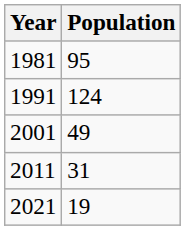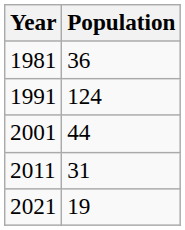1981 | Population: 95 -> 36
2001 | Population: 49 -> 44
